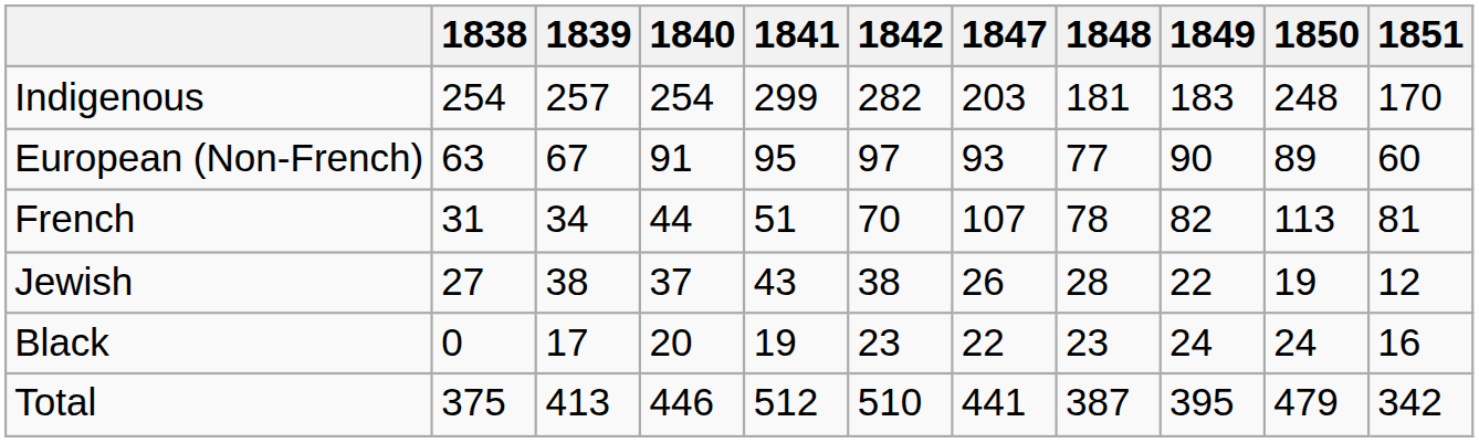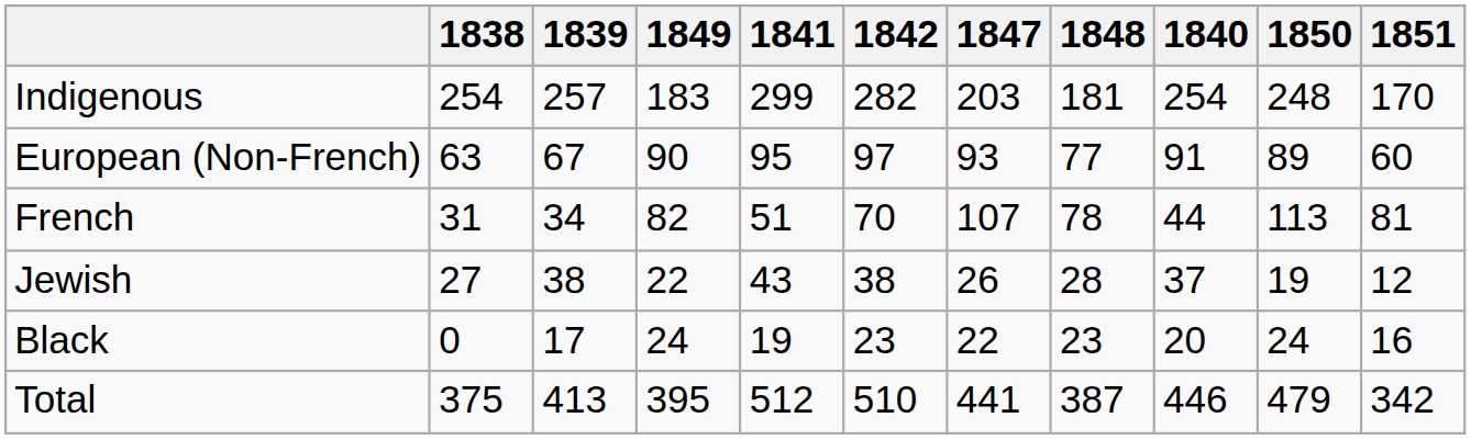columns swapped: 1840 <-> 1849
